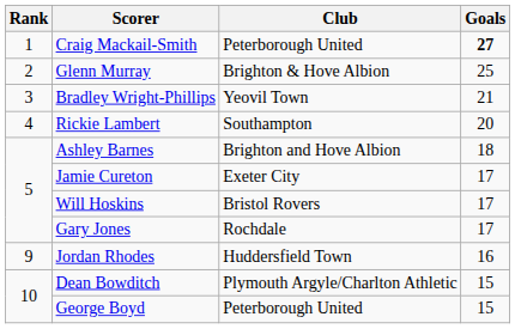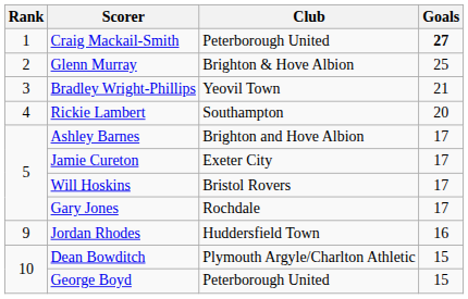Ashley Barnes | Goals: 18 -> 17
